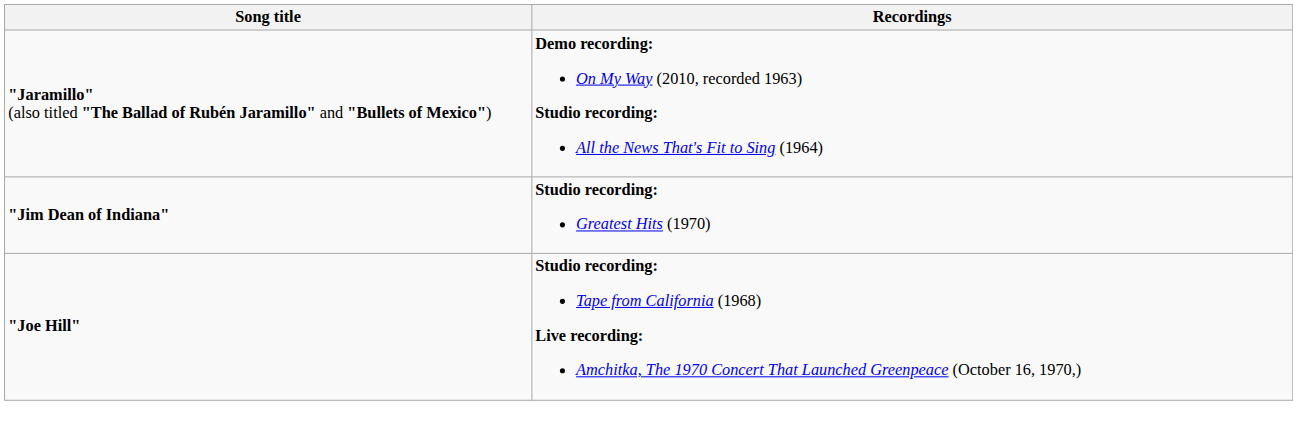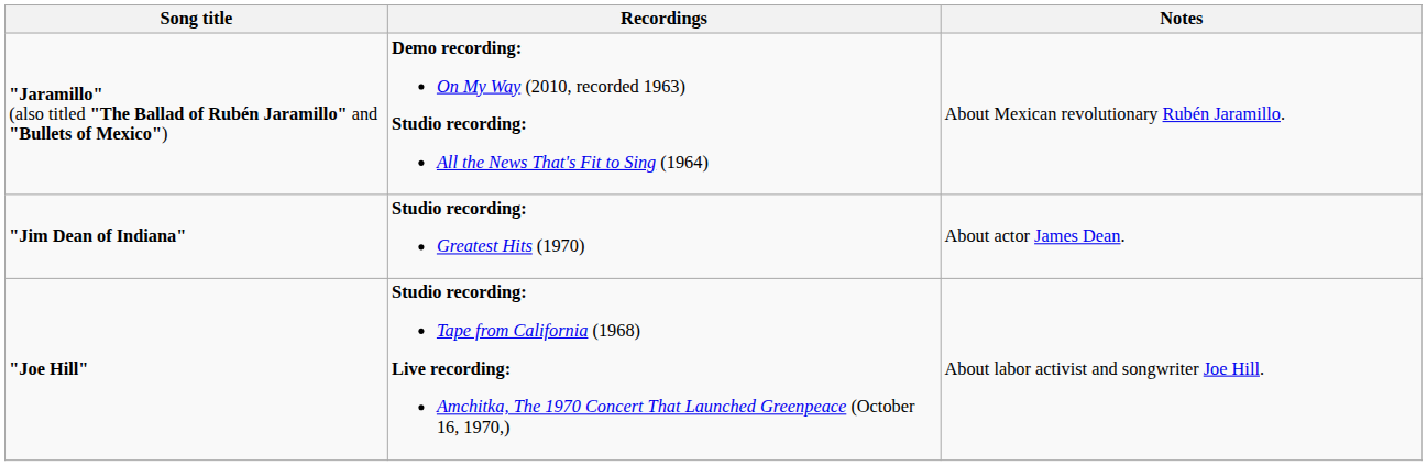+ column: Notes | About Mexican revolutionary Rubén Jaramillo. | About actor James Dean. | About labor activist and songwriter Joe Hill.
